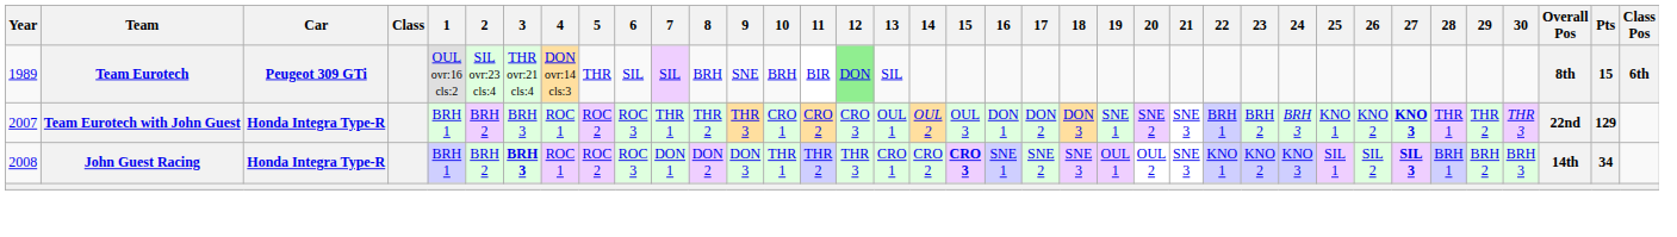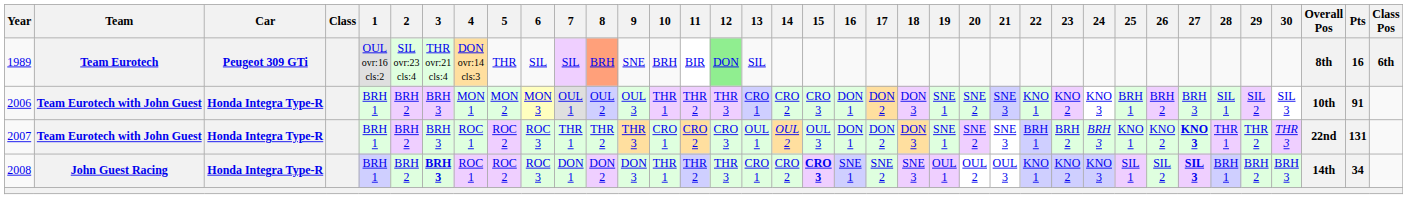1989 | 8: no background -> lightsalmon background
1989 | Pts: 15 -> 16
+ row: 2006 | Team Eurotech with John Guest | Honda Integra Type-R | BRH 1 | BRH 2 | BRH 3 | MON 1 | MON 2 | MON 3 | OUL 1 | OUL 2 | OUL 3 | THR 1 | THR 2 | THR 3 | CRO 1 | CRO 2 | CRO 3 | DON 1 | DON 2 | DON 3 | SNE 1 | SNE 2 | SNE 3 | KNO 1 | KNO 2 | KNO 3 | BRH 1 | BRH 2 | BRH 3 | SIL 1 | SIL 2 | SIL 3 | 10th | 91
2007 | Pts: 129 -> 131
2008 | 21: SNE 3 -> OUL 3
